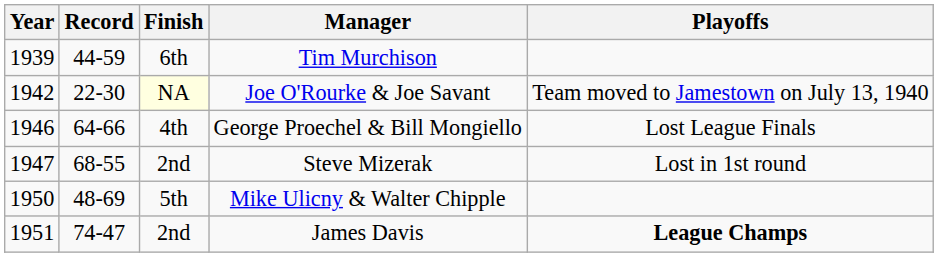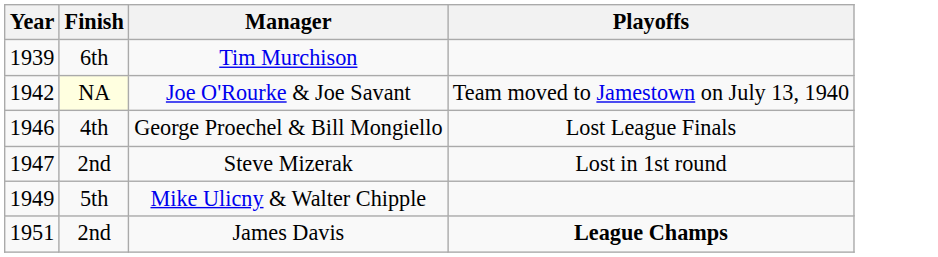- column: Record | 44-59 | 22-30 | 64-66 | 68-55 | 48-69 | 74-47
Mike Ulicny & Walter Chipple | Year: 1950 -> 1949
